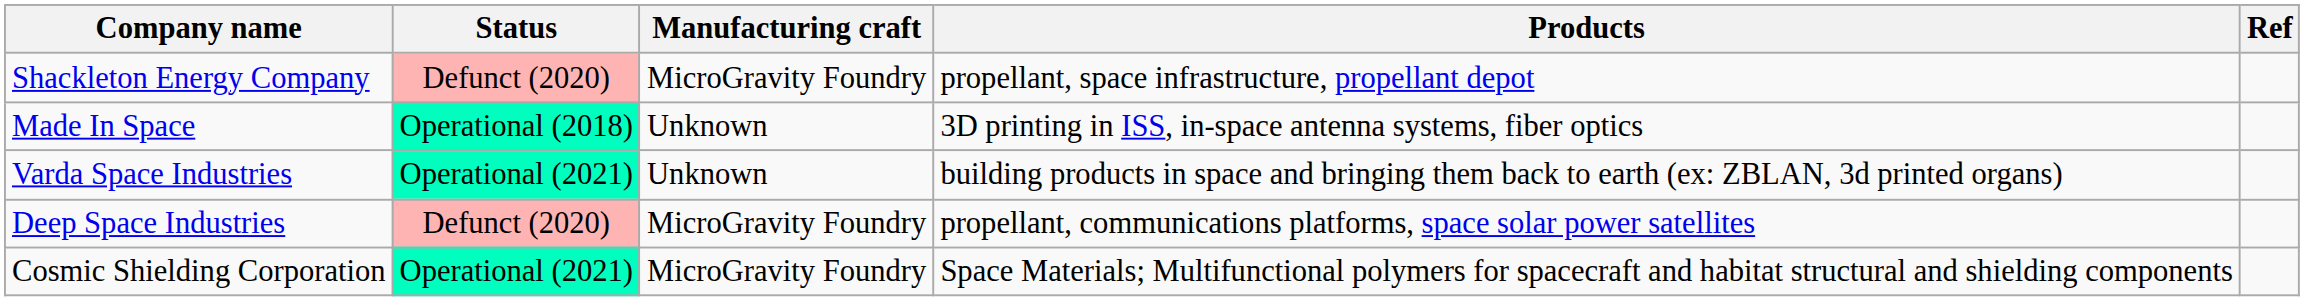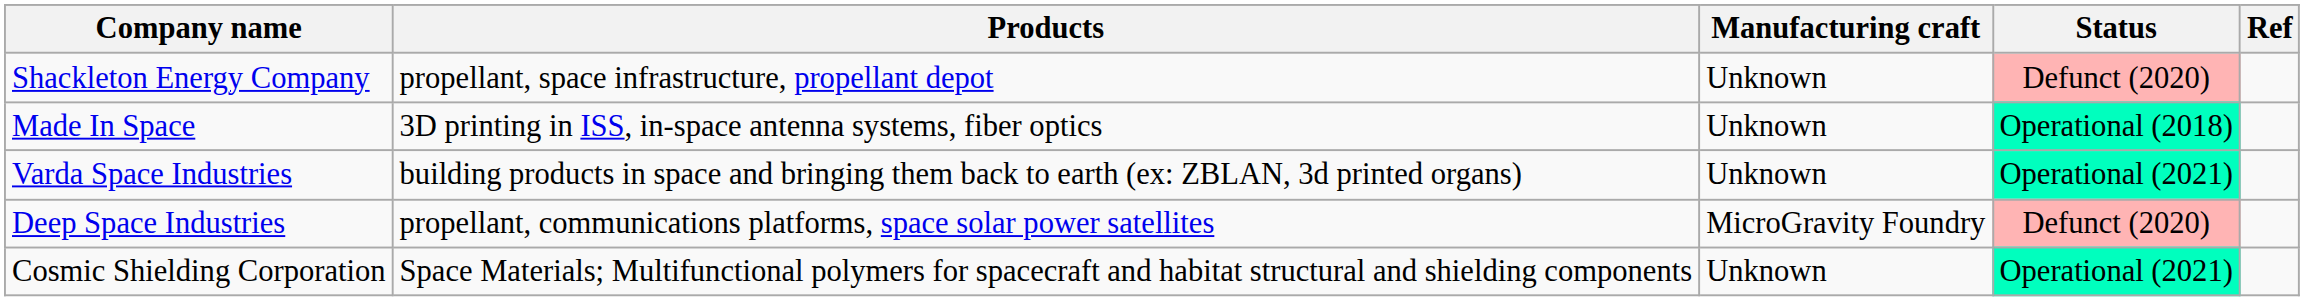columns swapped: Products <-> Status
Shackleton Energy Company | Manufacturing craft: MicroGravity Foundry -> Unknown
Cosmic Shielding Corporation | Manufacturing craft: MicroGravity Foundry -> Unknown
